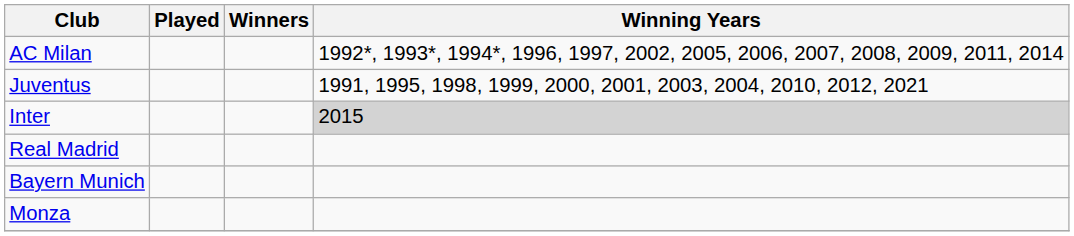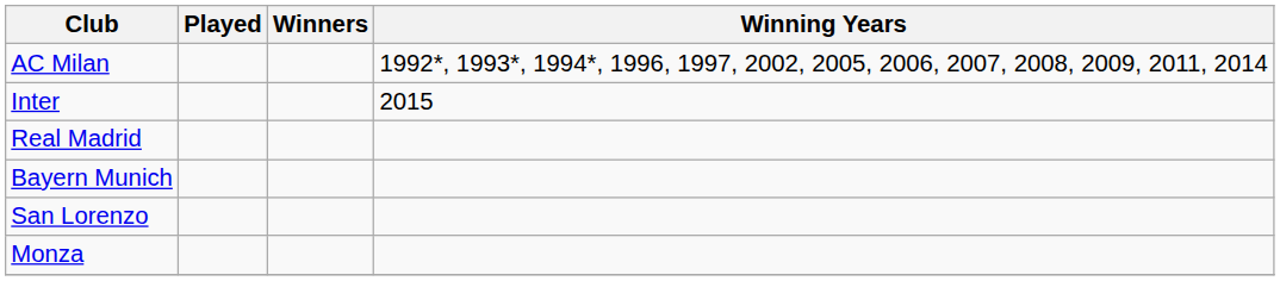- row: Juventus | 1991, 1995, 1998, 1999, 2000, 2001, 2003, 2004, 2010, 2012, 2021
Inter | Winning Years: lightgrey background -> no background
+ row: San Lorenzo
